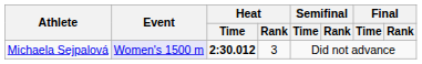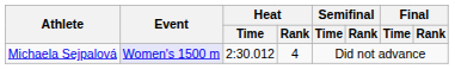Michaela Sejpalová | Heat / Time: bold -> normal
Michaela Sejpalová | Heat / Rank: 3 -> 4
